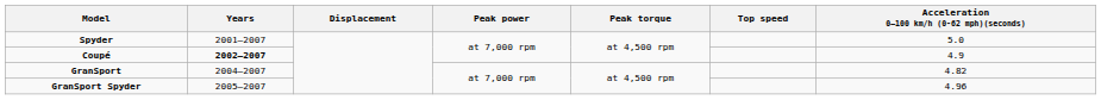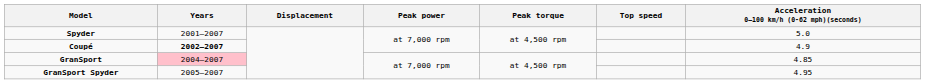GranSport | Years: no background -> pink background
GranSport | Acceleration 0–100 km/h (0-62 mph)(seconds): 4.82 -> 4.85
GranSport Spyder | Acceleration 0–100 km/h (0-62 mph)(seconds): 4.96 -> 4.95
